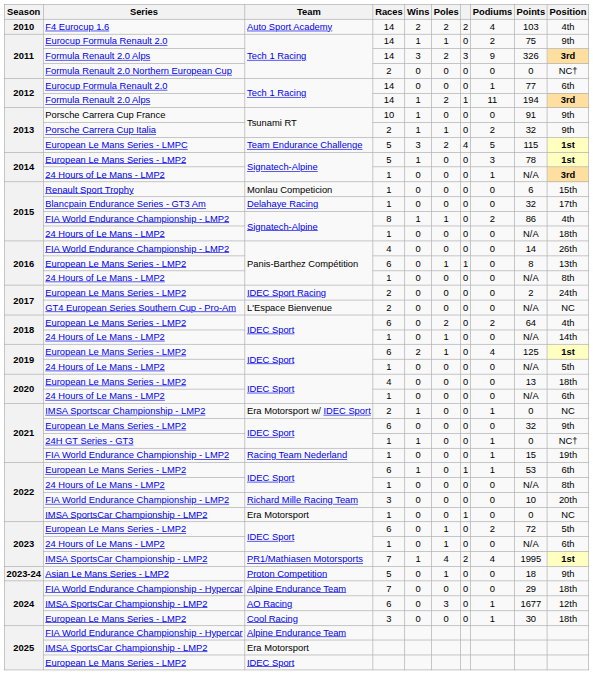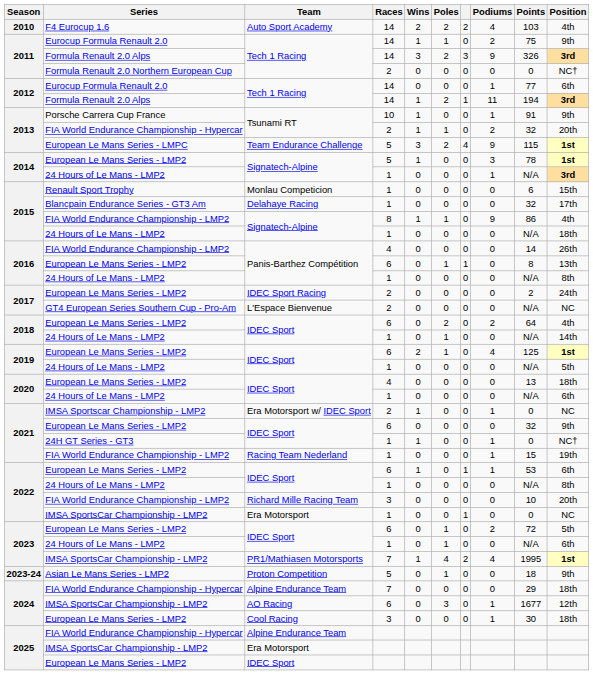Tsunami RT / 10 | Podiums: 0 -> 1
Tsunami RT / 2 | Series: Porsche Carrera Cup Italia -> FIA World Endurance Championship - Hypercar
Tsunami RT / 2 | Position: 9th -> 20th
Team Endurance Challenge | Podiums: 5 -> 9
Signatech-Alpine / 8 | Podiums: 2 -> 9
